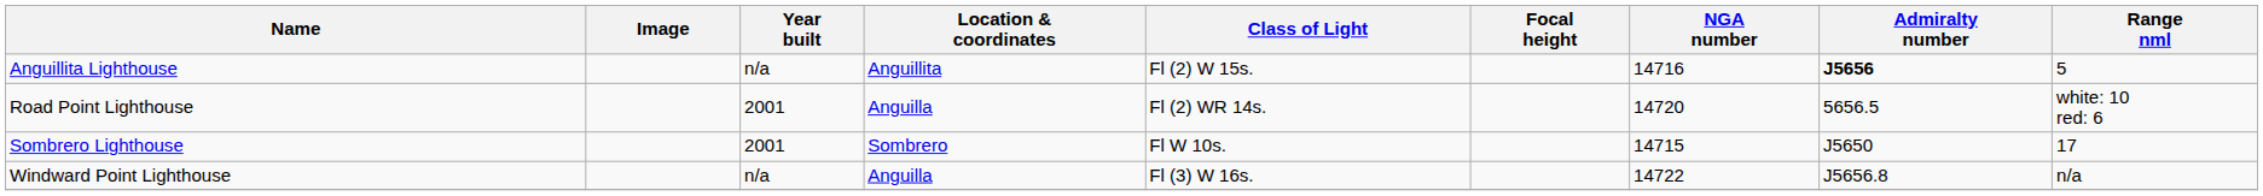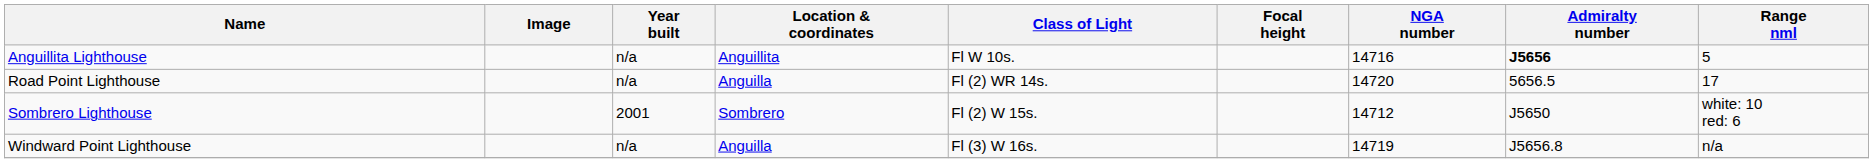Anguillita Lighthouse | Class of Light: Fl (2) W 15s. -> Fl W 10s.
Road Point Lighthouse | Year built: 2001 -> n/a
Road Point Lighthouse | Range nml: white: 10 red: 6 -> 17
Sombrero Lighthouse | Class of Light: Fl W 10s. -> Fl (2) W 15s.
Sombrero Lighthouse | NGA number: 14715 -> 14712
Sombrero Lighthouse | Range nml: 17 -> white: 10 red: 6
Windward Point Lighthouse | NGA number: 14722 -> 14719
